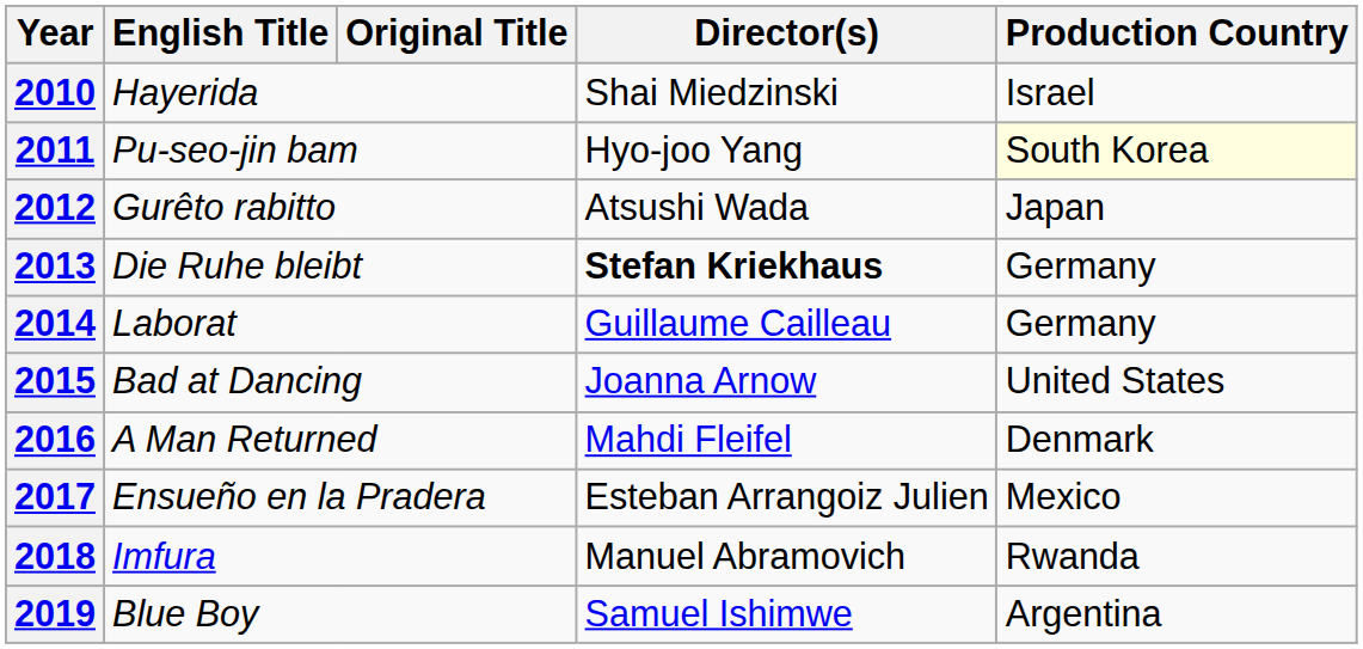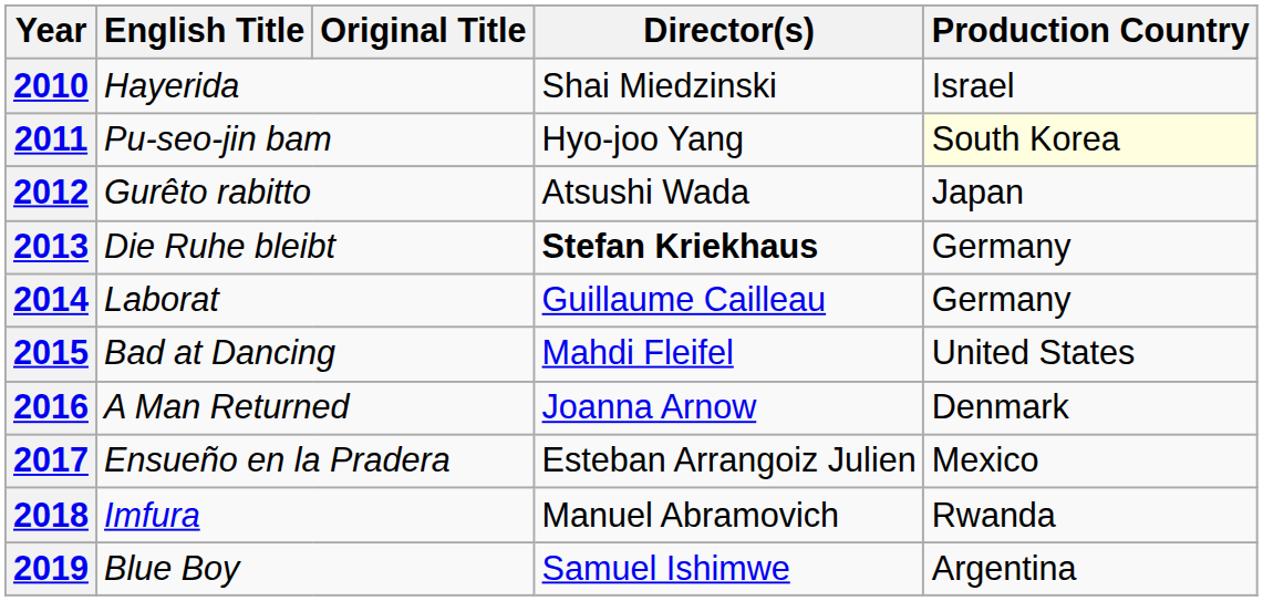2015 | Director(s): Joanna Arnow -> Mahdi Fleifel
2016 | Director(s): Mahdi Fleifel -> Joanna Arnow
